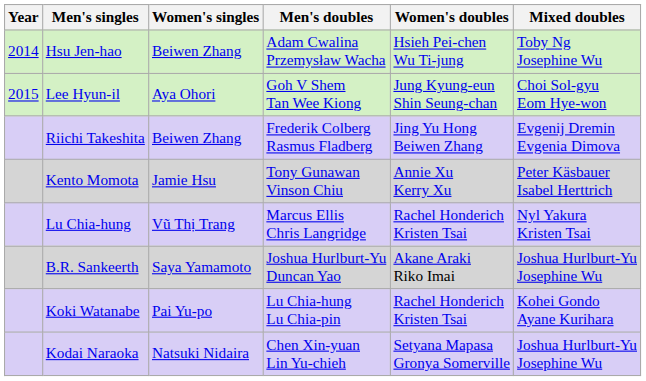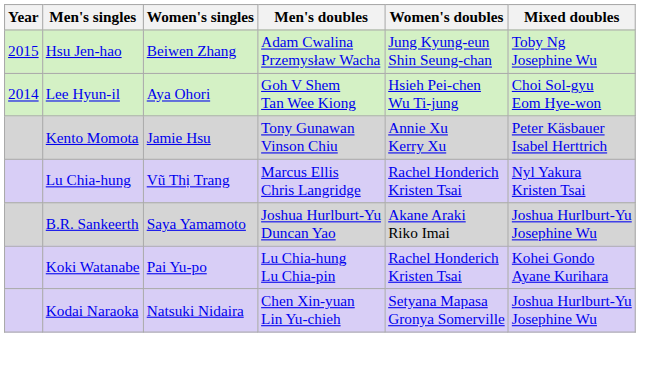Hsu Jen-hao | Year: 2014 -> 2015
Hsu Jen-hao | Women's doubles: Hsieh Pei-chen Wu Ti-jung -> Jung Kyung-eun Shin Seung-chan
Lee Hyun-il | Year: 2015 -> 2014
Lee Hyun-il | Women's doubles: Jung Kyung-eun Shin Seung-chan -> Hsieh Pei-chen Wu Ti-jung
- row: Riichi Takeshita | Beiwen Zhang | Frederik Colberg Rasmus Fladberg | Jing Yu Hong Beiwen Zhang | Evgenij Dremin Evgenia Dimova
